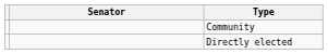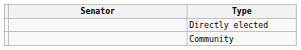rows swapped: Directly elected <-> Community
